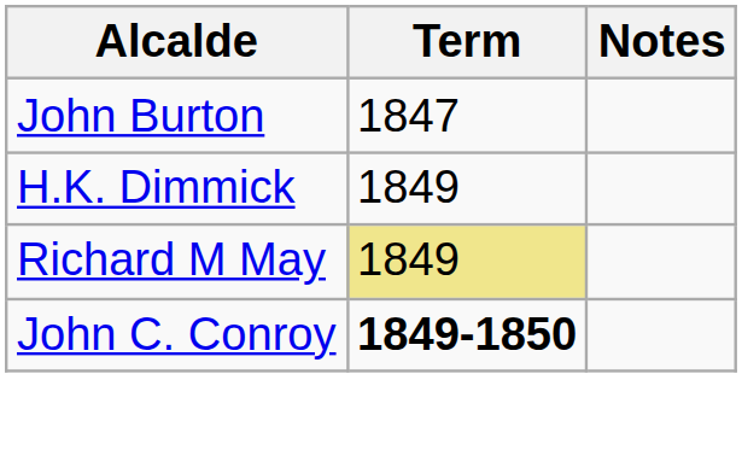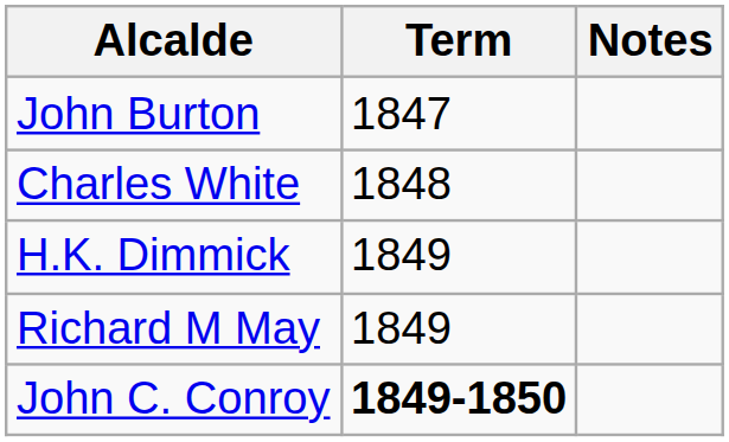+ row: Charles White | 1848
Richard M May | Term: khaki background -> no background
